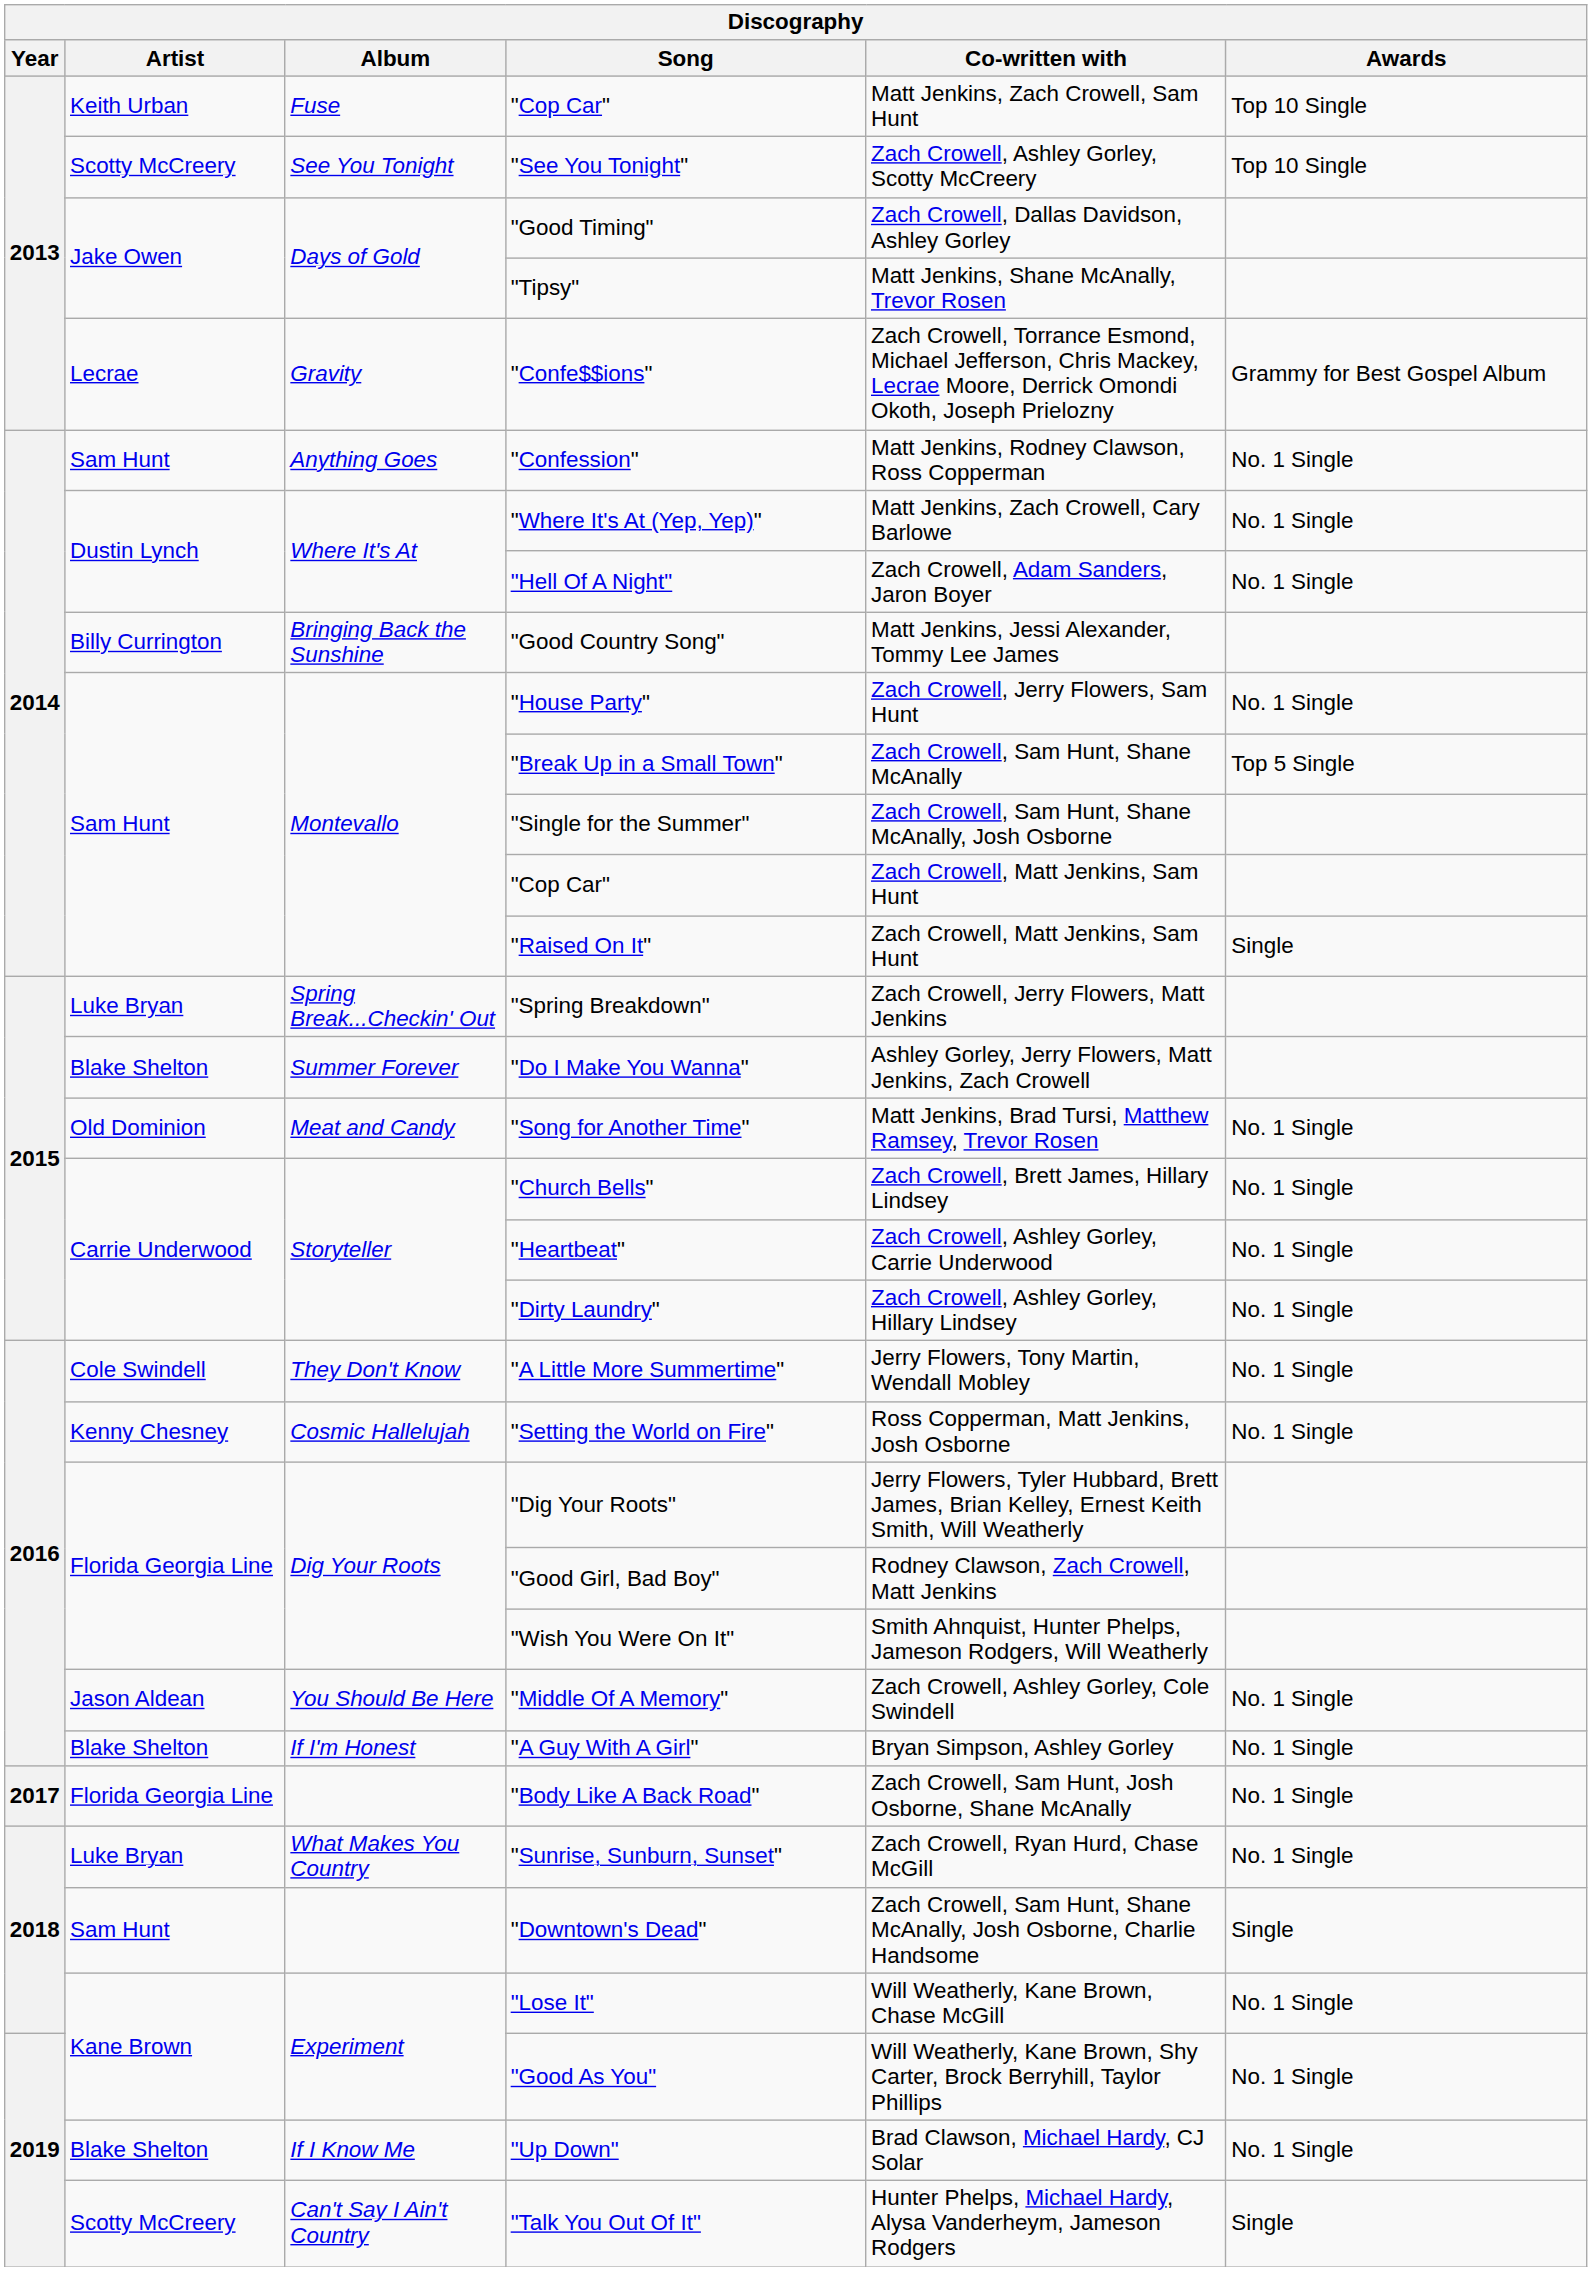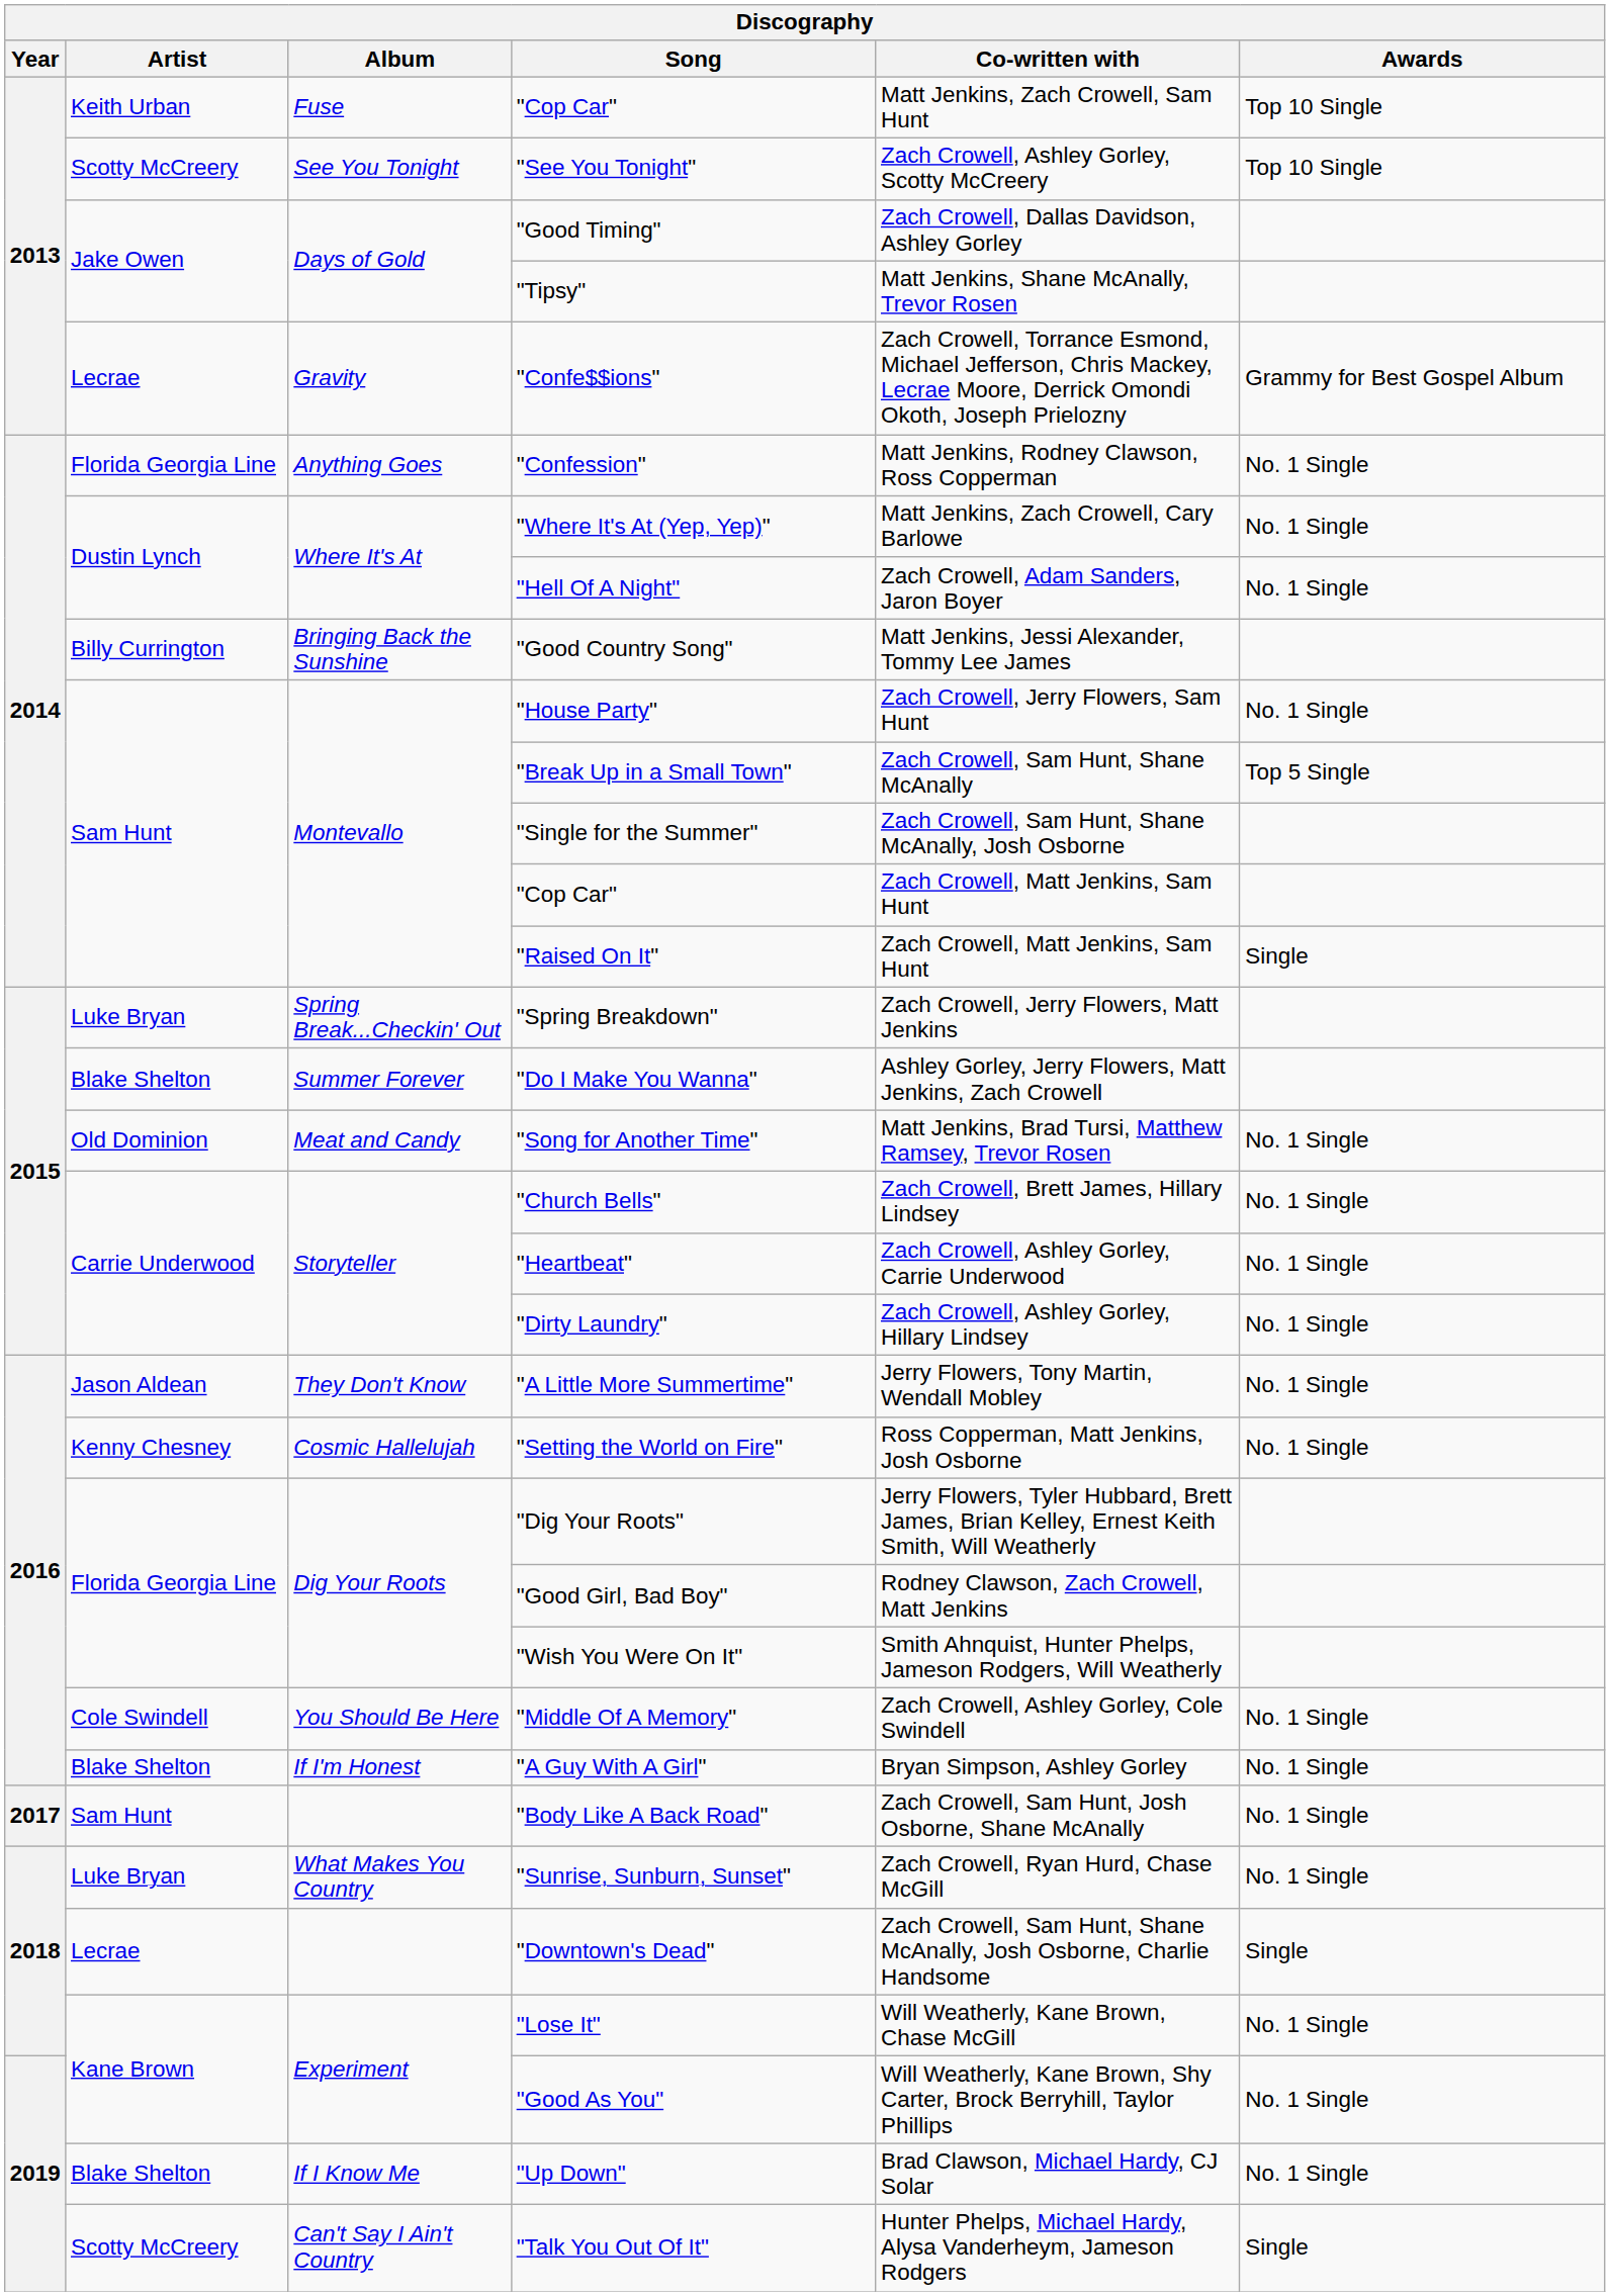"Confession" | Artist: Sam Hunt -> Florida Georgia Line
"A Little More Summertime" | Artist: Cole Swindell -> Jason Aldean
"Middle Of A Memory" | Artist: Jason Aldean -> Cole Swindell
"Body Like A Back Road" | Artist: Florida Georgia Line -> Sam Hunt
"Downtown's Dead" | Artist: Sam Hunt -> Lecrae
